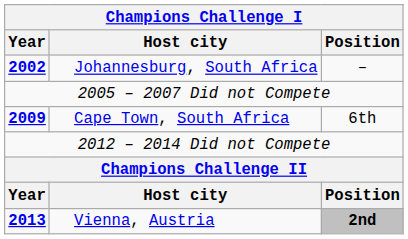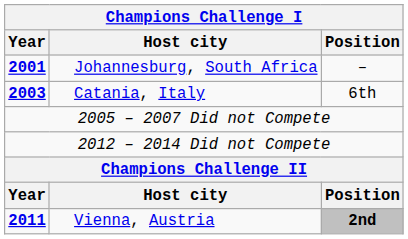Johannesburg, South Africa | Year: 2002 -> 2001
+ row: 2003 | Catania, Italy | 6th
- row: 2009 | Cape Town, South Africa | 6th
Vienna, Austria | Year: 2013 -> 2011
